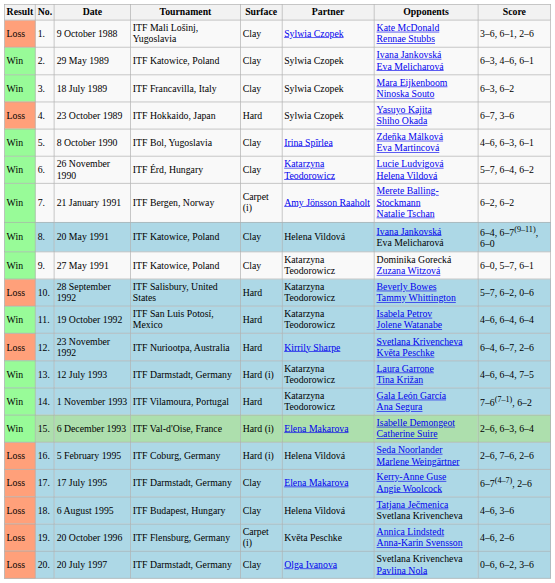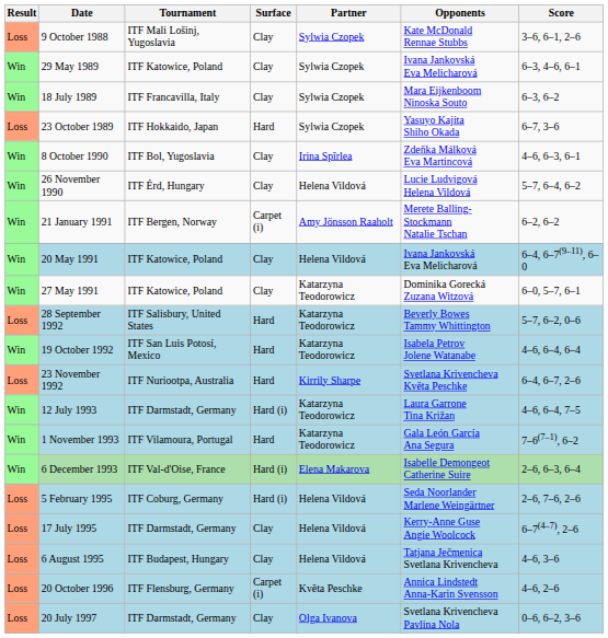- column: No. | 1. | 2. | 3. | 4. | 5. | 6. | 7. | 8. | 9. | 10. | 11. | 12. | 13. | 14. | 15. | 16. | 17. | 18. | 19. | 20.
26 November 1990 | Partner: Katarzyna Teodorowicz -> Helena Vildová
17 July 1995 | Partner: Elena Makarova -> Helena Vildová
